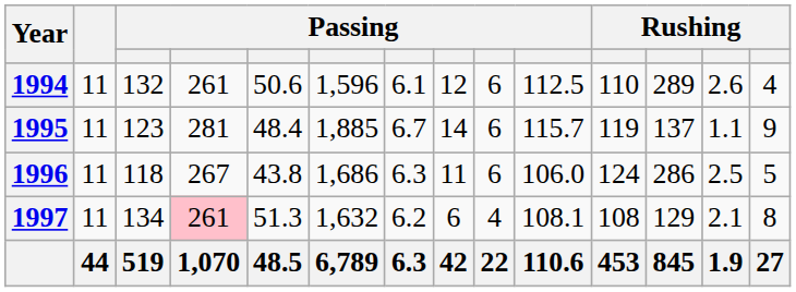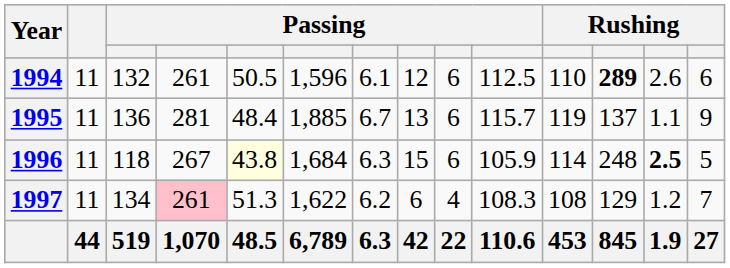1994 | column 5: 50.6 -> 50.5
1994 | column 12: normal -> bold
1994 | column 14: 4 -> 6
1995 | column 3: 123 -> 136
1995 | column 8: 14 -> 13
1996 | column 5: no background -> lightyellow background
1996 | column 6: 1,686 -> 1,684
1996 | column 8: 11 -> 15
1996 | column 10: 106.0 -> 105.9
1996 | column 11: 124 -> 114
1996 | column 12: 286 -> 248
1996 | column 13: normal -> bold
1997 | column 6: 1,632 -> 1,622
1997 | column 10: 108.1 -> 108.3
1997 | column 13: 2.1 -> 1.2
1997 | column 14: 8 -> 7
